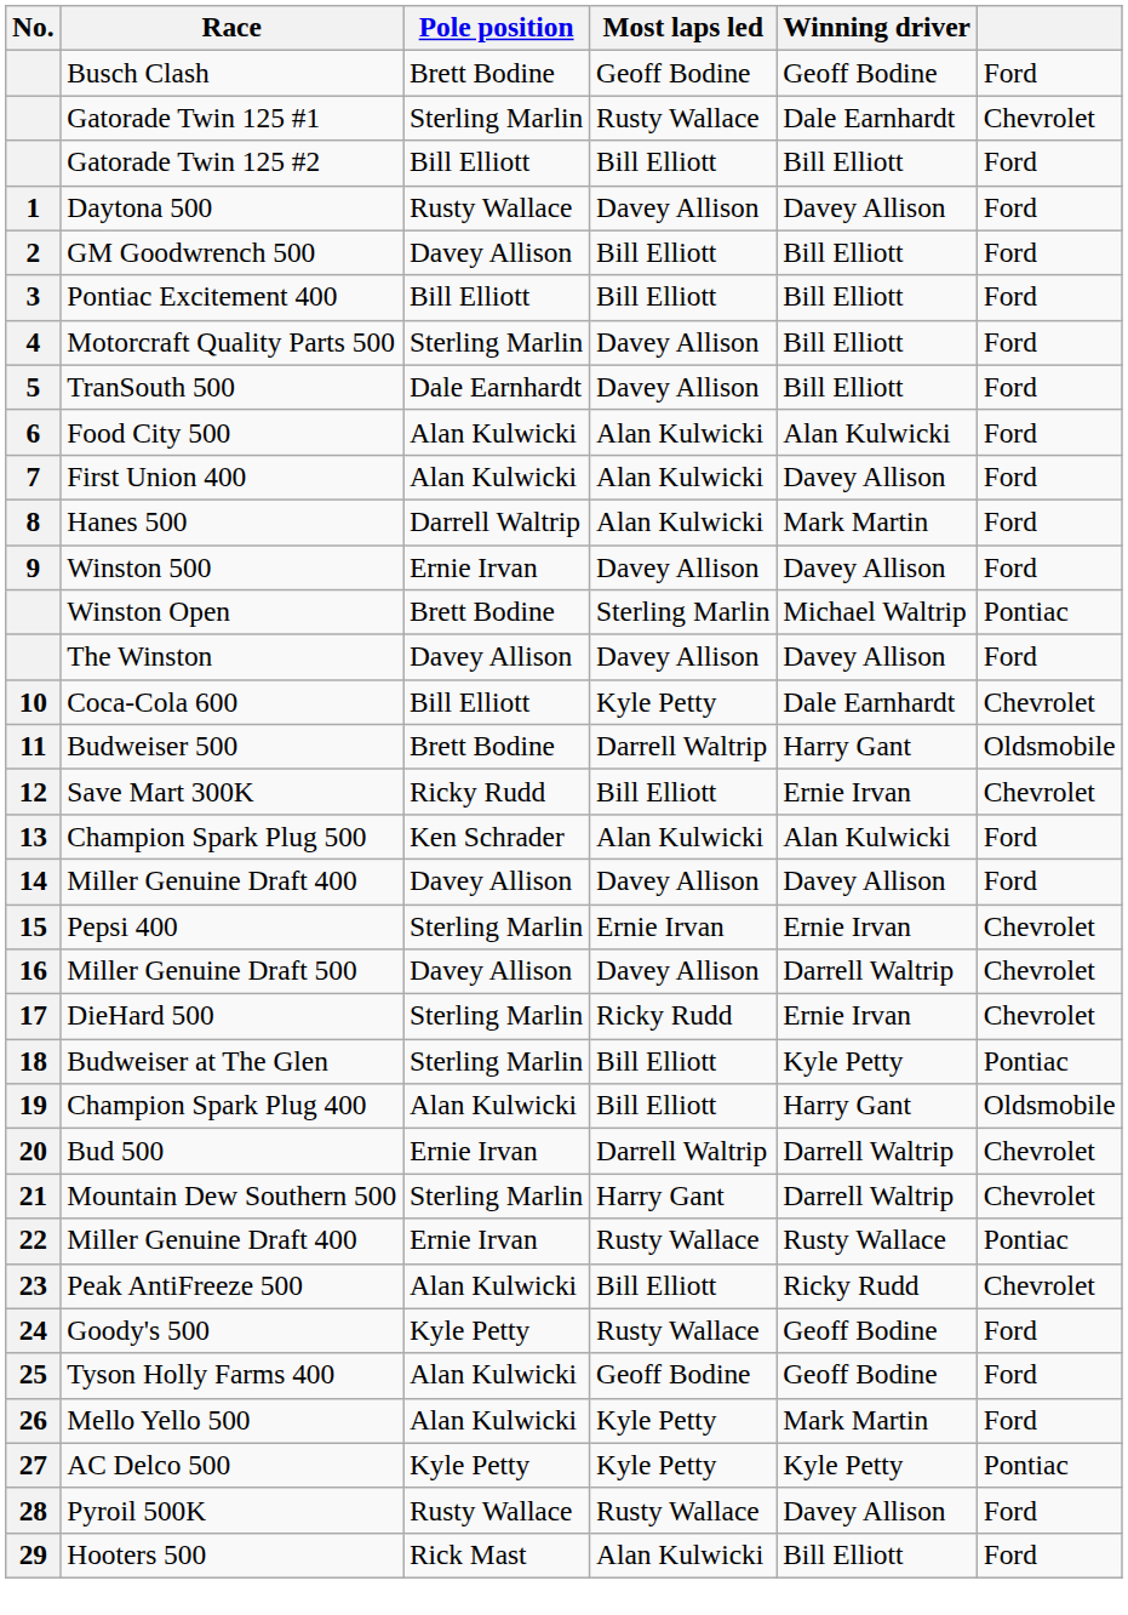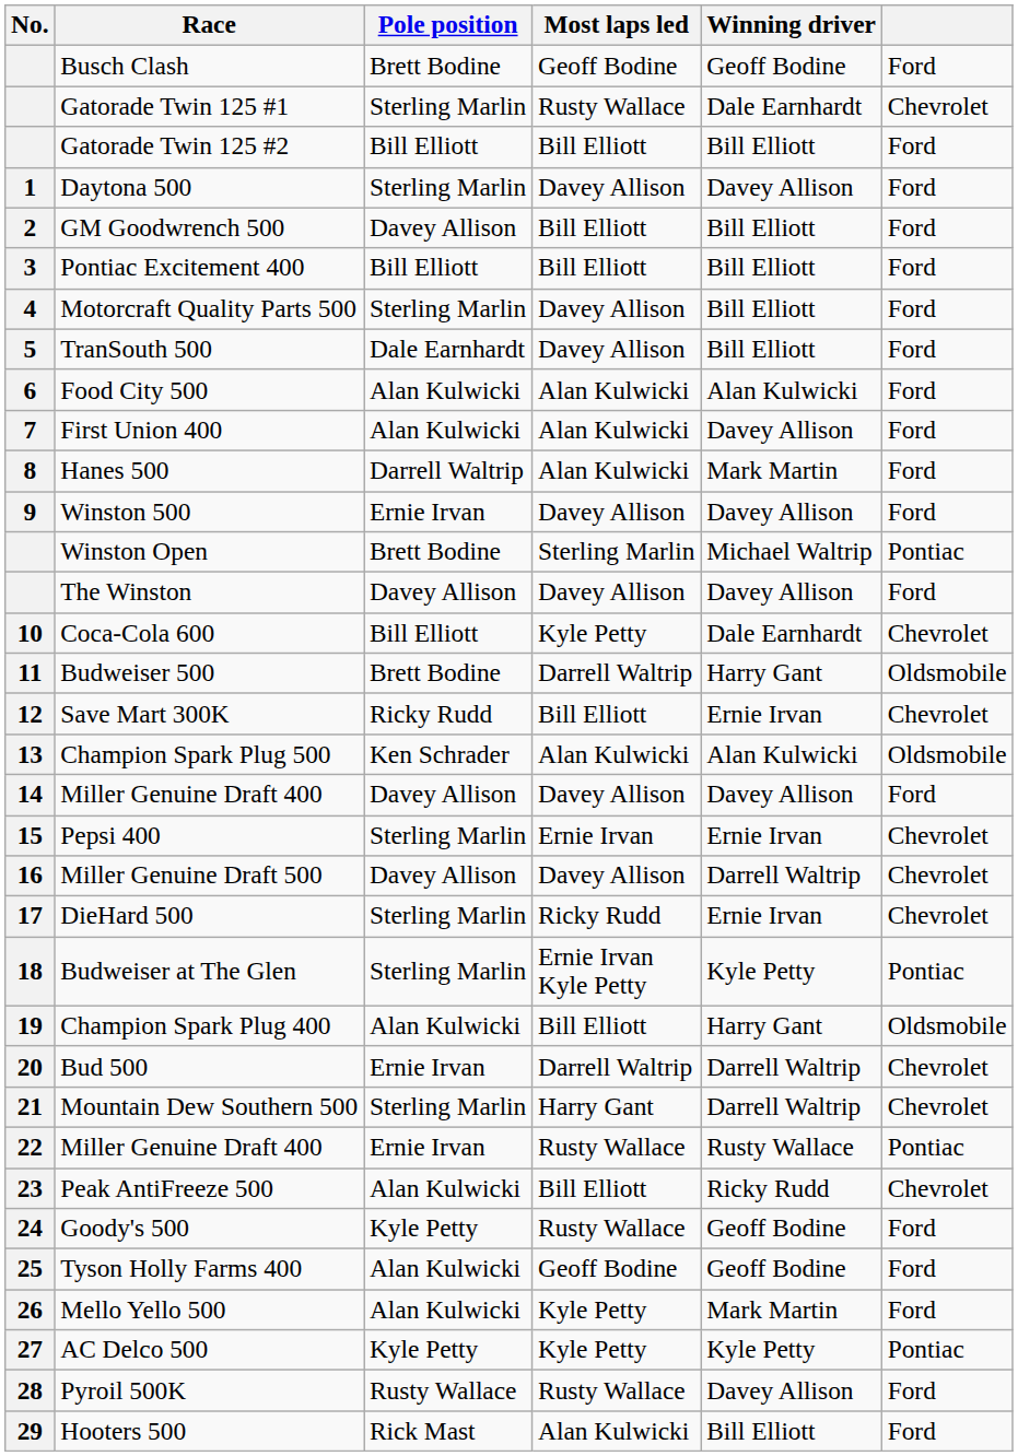Daytona 500 | Pole position: Rusty Wallace -> Sterling Marlin
Champion Spark Plug 500 | column 6: Ford -> Oldsmobile
Budweiser at The Glen | Most laps led: Bill Elliott -> Ernie Irvan Kyle Petty
